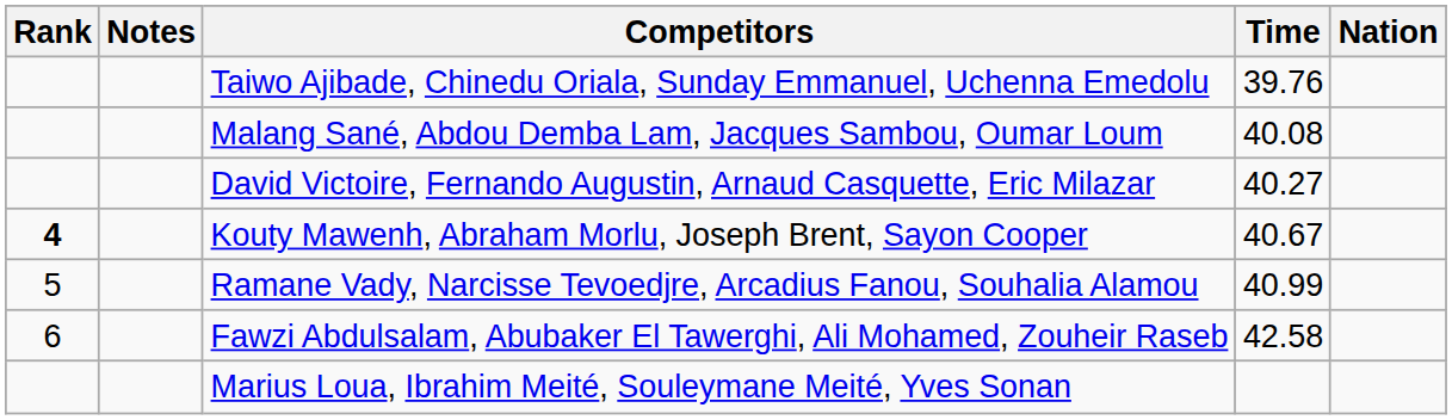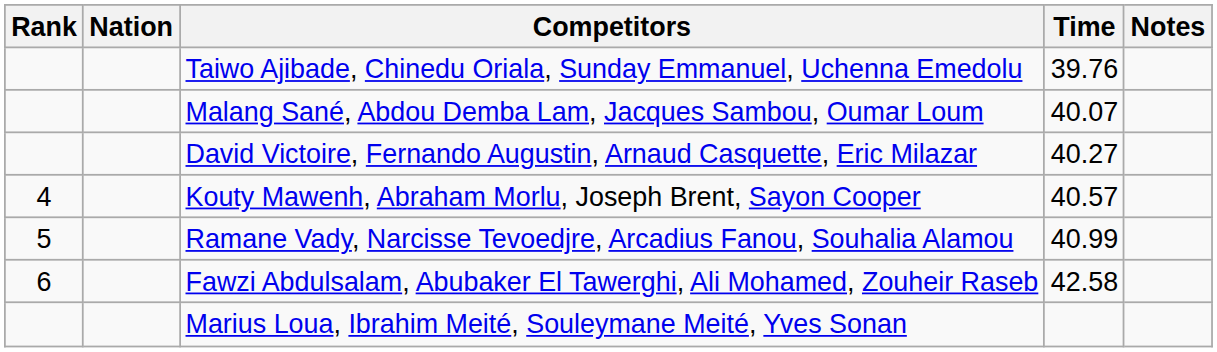columns swapped: Nation <-> Notes
Malang Sané, Abdou Demba Lam, Jacques Sambou, Oumar Loum | Time: 40.08 -> 40.07
Kouty Mawenh, Abraham Morlu, Joseph Brent, Sayon Cooper | Rank: bold -> normal
Kouty Mawenh, Abraham Morlu, Joseph Brent, Sayon Cooper | Time: 40.67 -> 40.57
